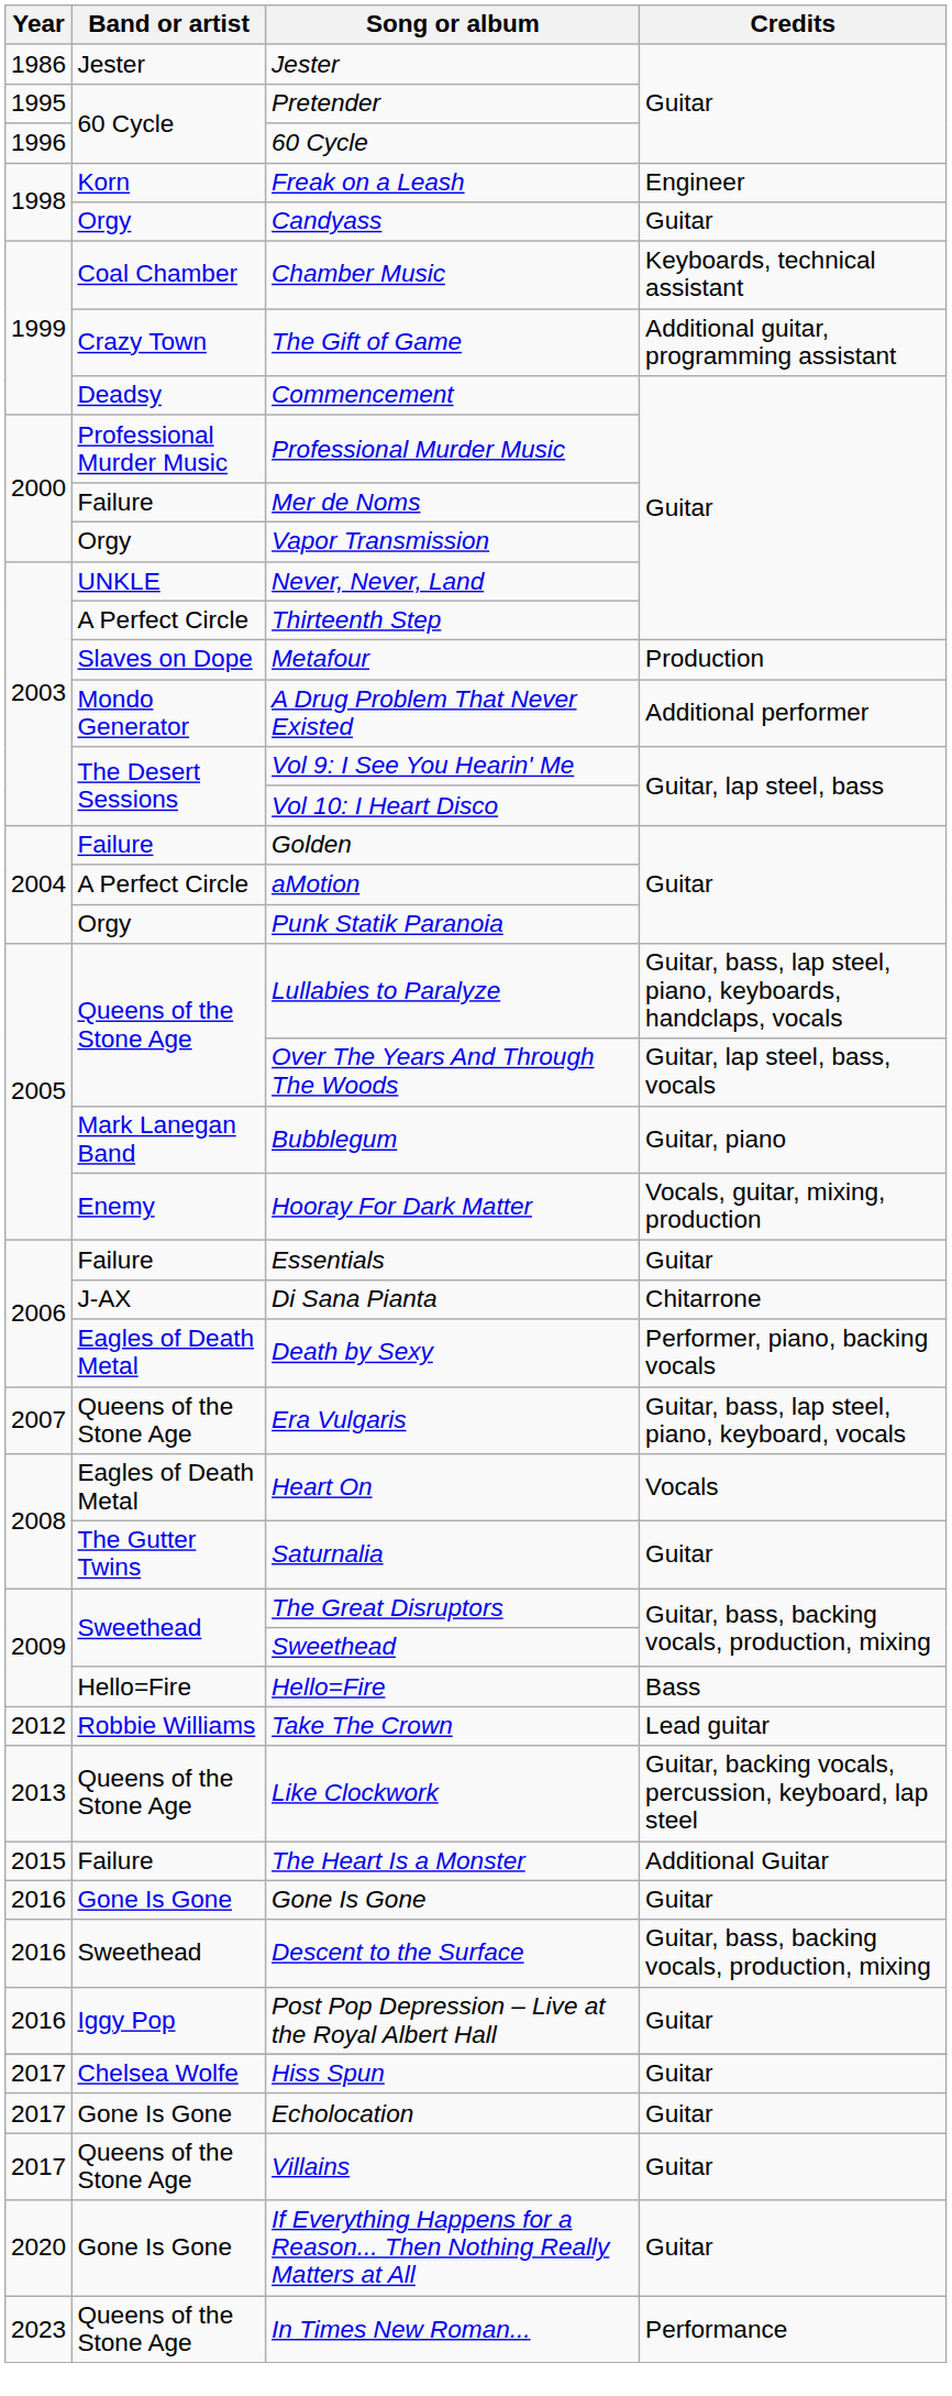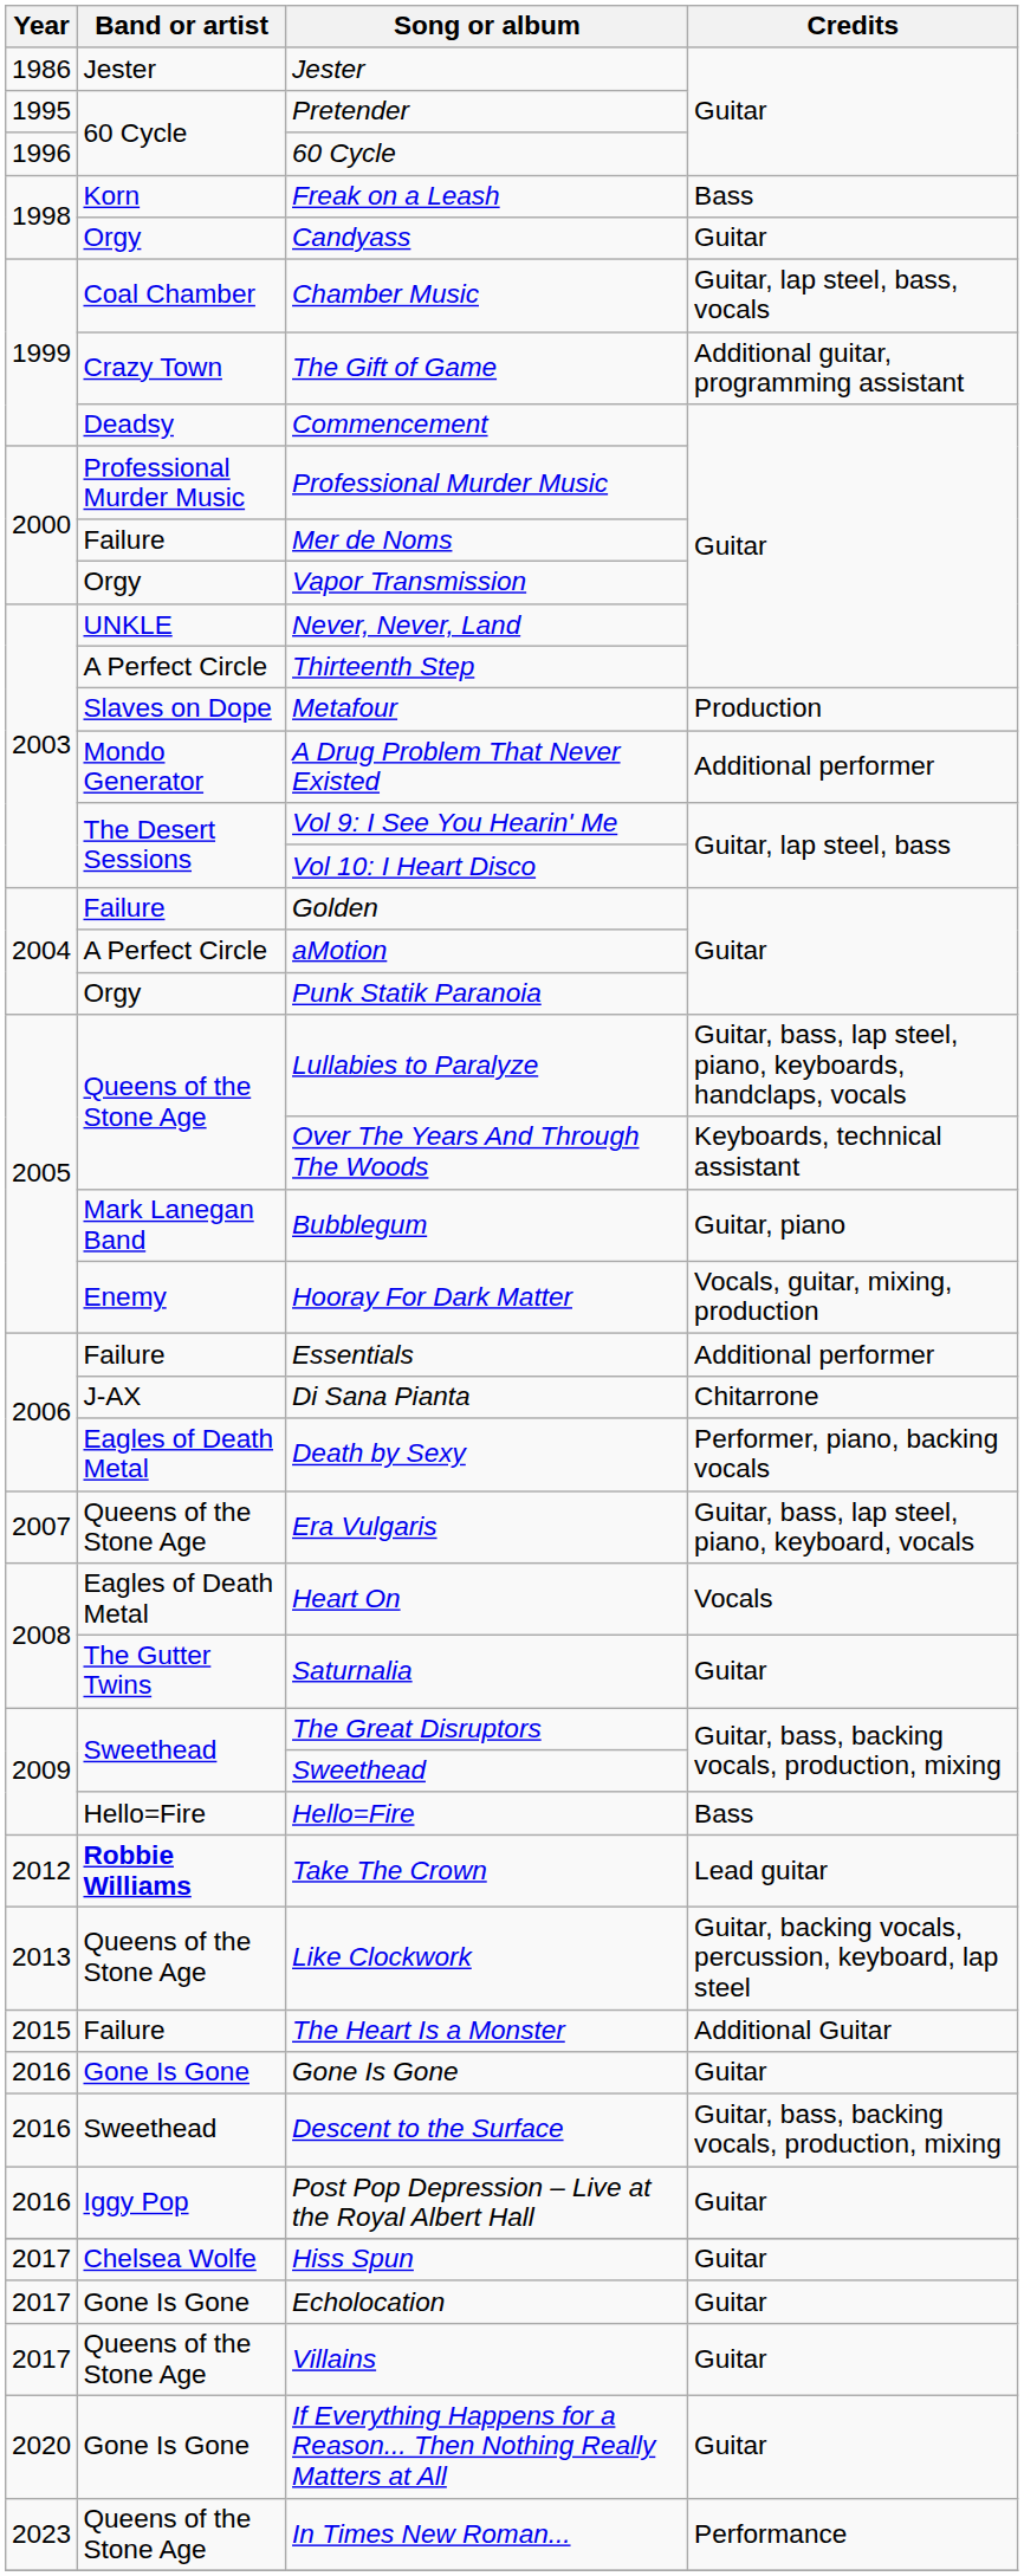Freak on a Leash | Credits: Engineer -> Bass
Chamber Music | Credits: Keyboards, technical assistant -> Guitar, lap steel, bass, vocals
Over The Years And Through The Woods | Credits: Guitar, lap steel, bass, vocals -> Keyboards, technical assistant
Essentials | Credits: Guitar -> Additional performer
Take The Crown | Band or artist: normal -> bold
